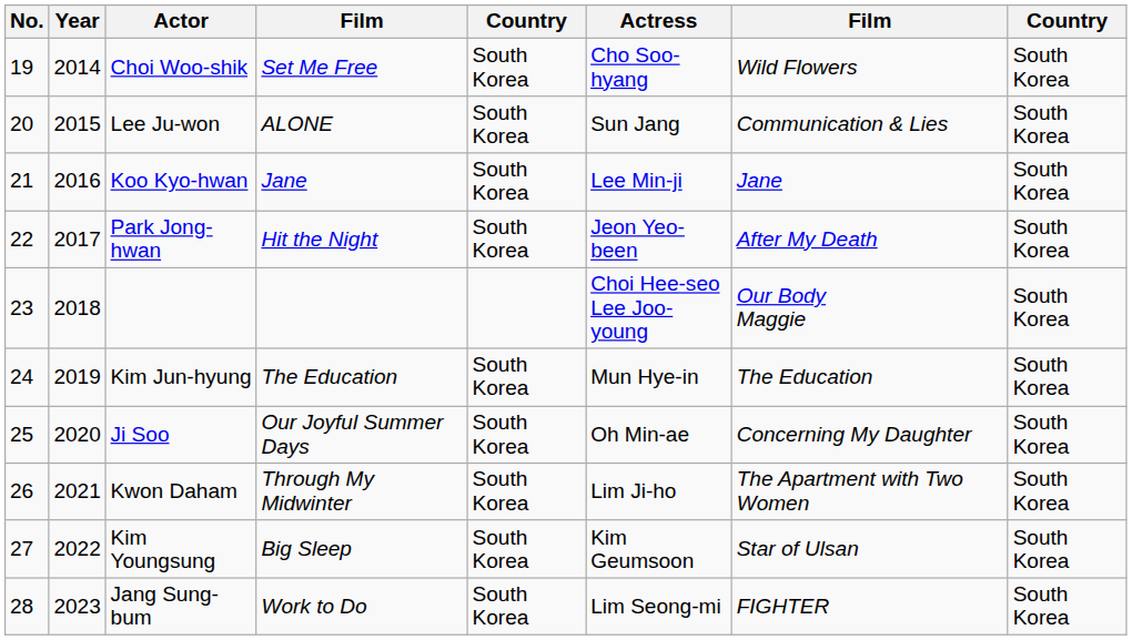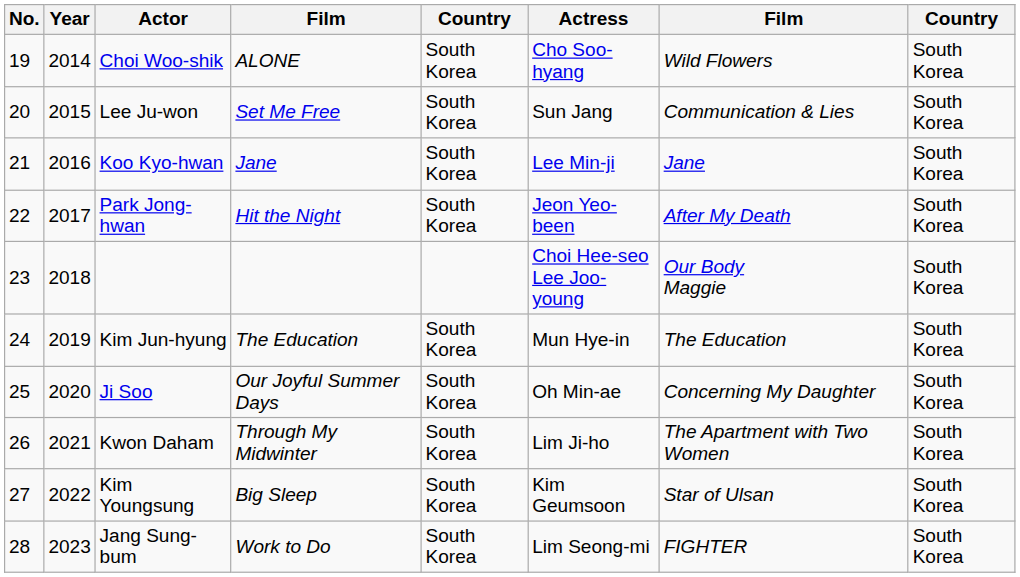Choi Woo-shik | column 4: Set Me Free -> ALONE
Lee Ju-won | column 4: ALONE -> Set Me Free
